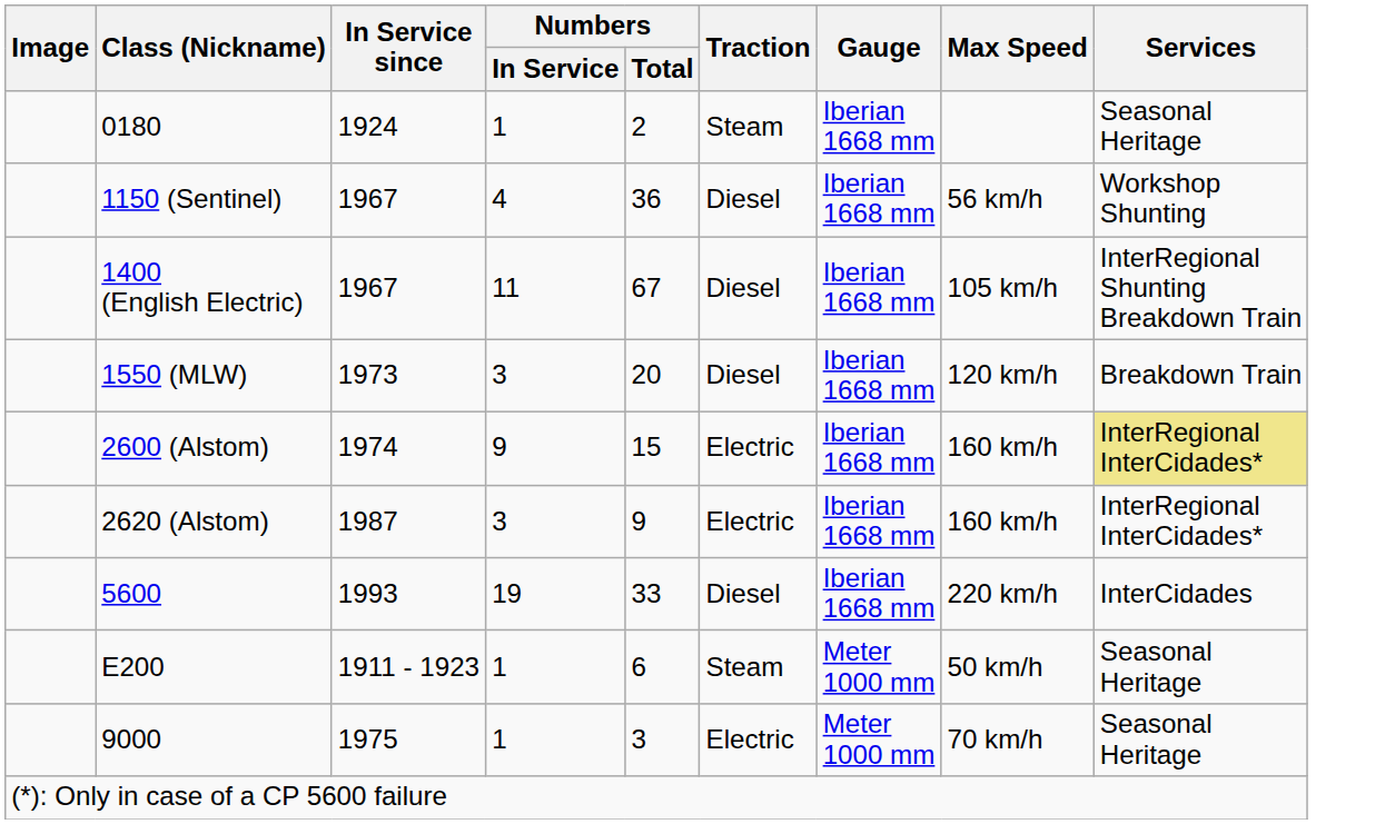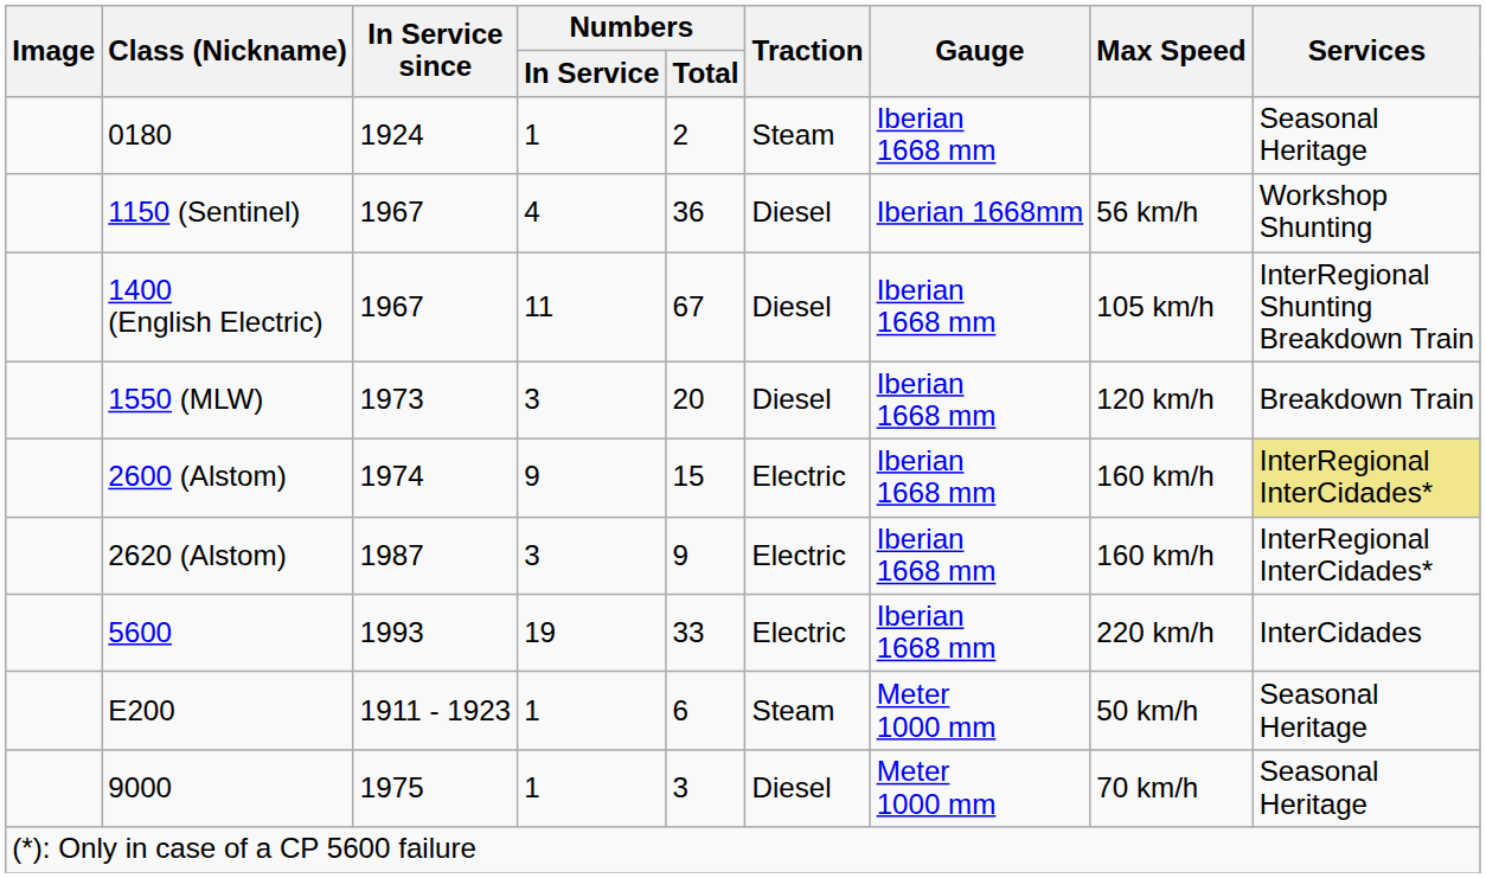1150 (Sentinel) | Gauge: Iberian 1668 mm -> Iberian 1668mm
5600 | Traction: Diesel -> Electric
9000 | Traction: Electric -> Diesel
